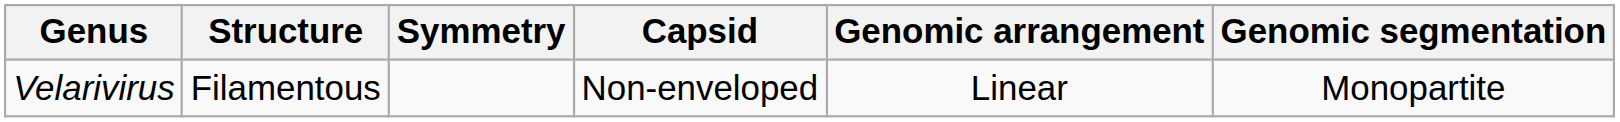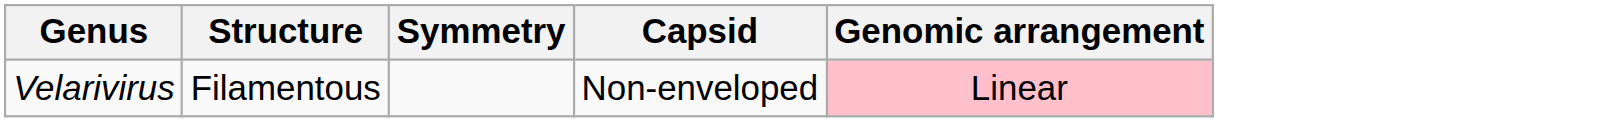- column: Genomic segmentation | Monopartite
Velarivirus | Genomic arrangement: no background -> pink background
